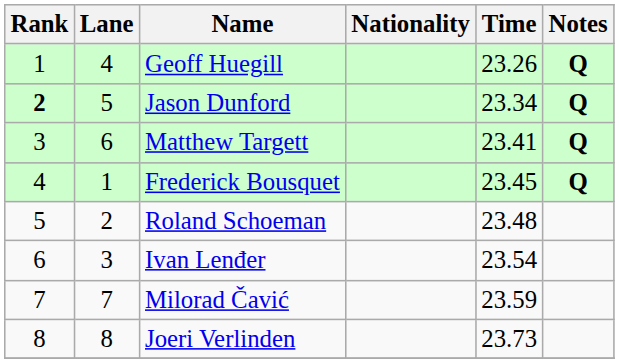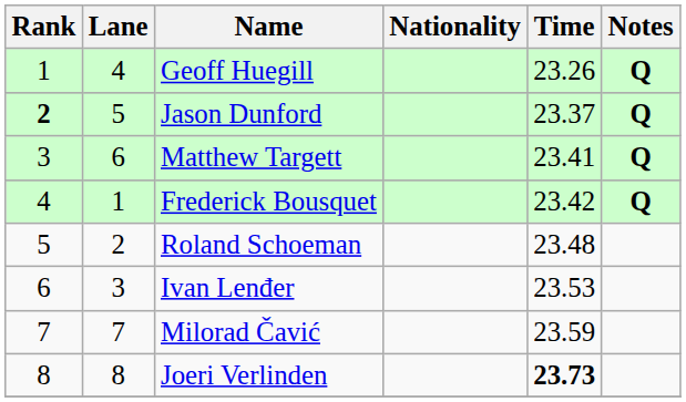Jason Dunford | Time: 23.34 -> 23.37
Frederick Bousquet | Time: 23.45 -> 23.42
Ivan Lenđer | Time: 23.54 -> 23.53
Joeri Verlinden | Time: normal -> bold
